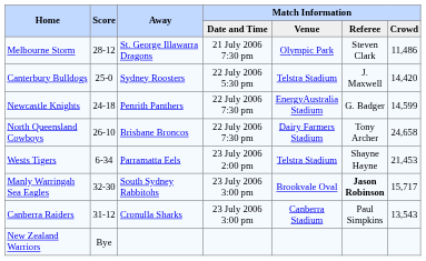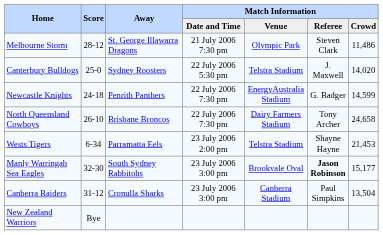Canterbury Bulldogs | Match Information / Crowd: 14,420 -> 14,020
Manly Warringah Sea Eagles | Match Information / Crowd: 15,717 -> 15,177
Canberra Raiders | Match Information / Crowd: 13,543 -> 13,504
